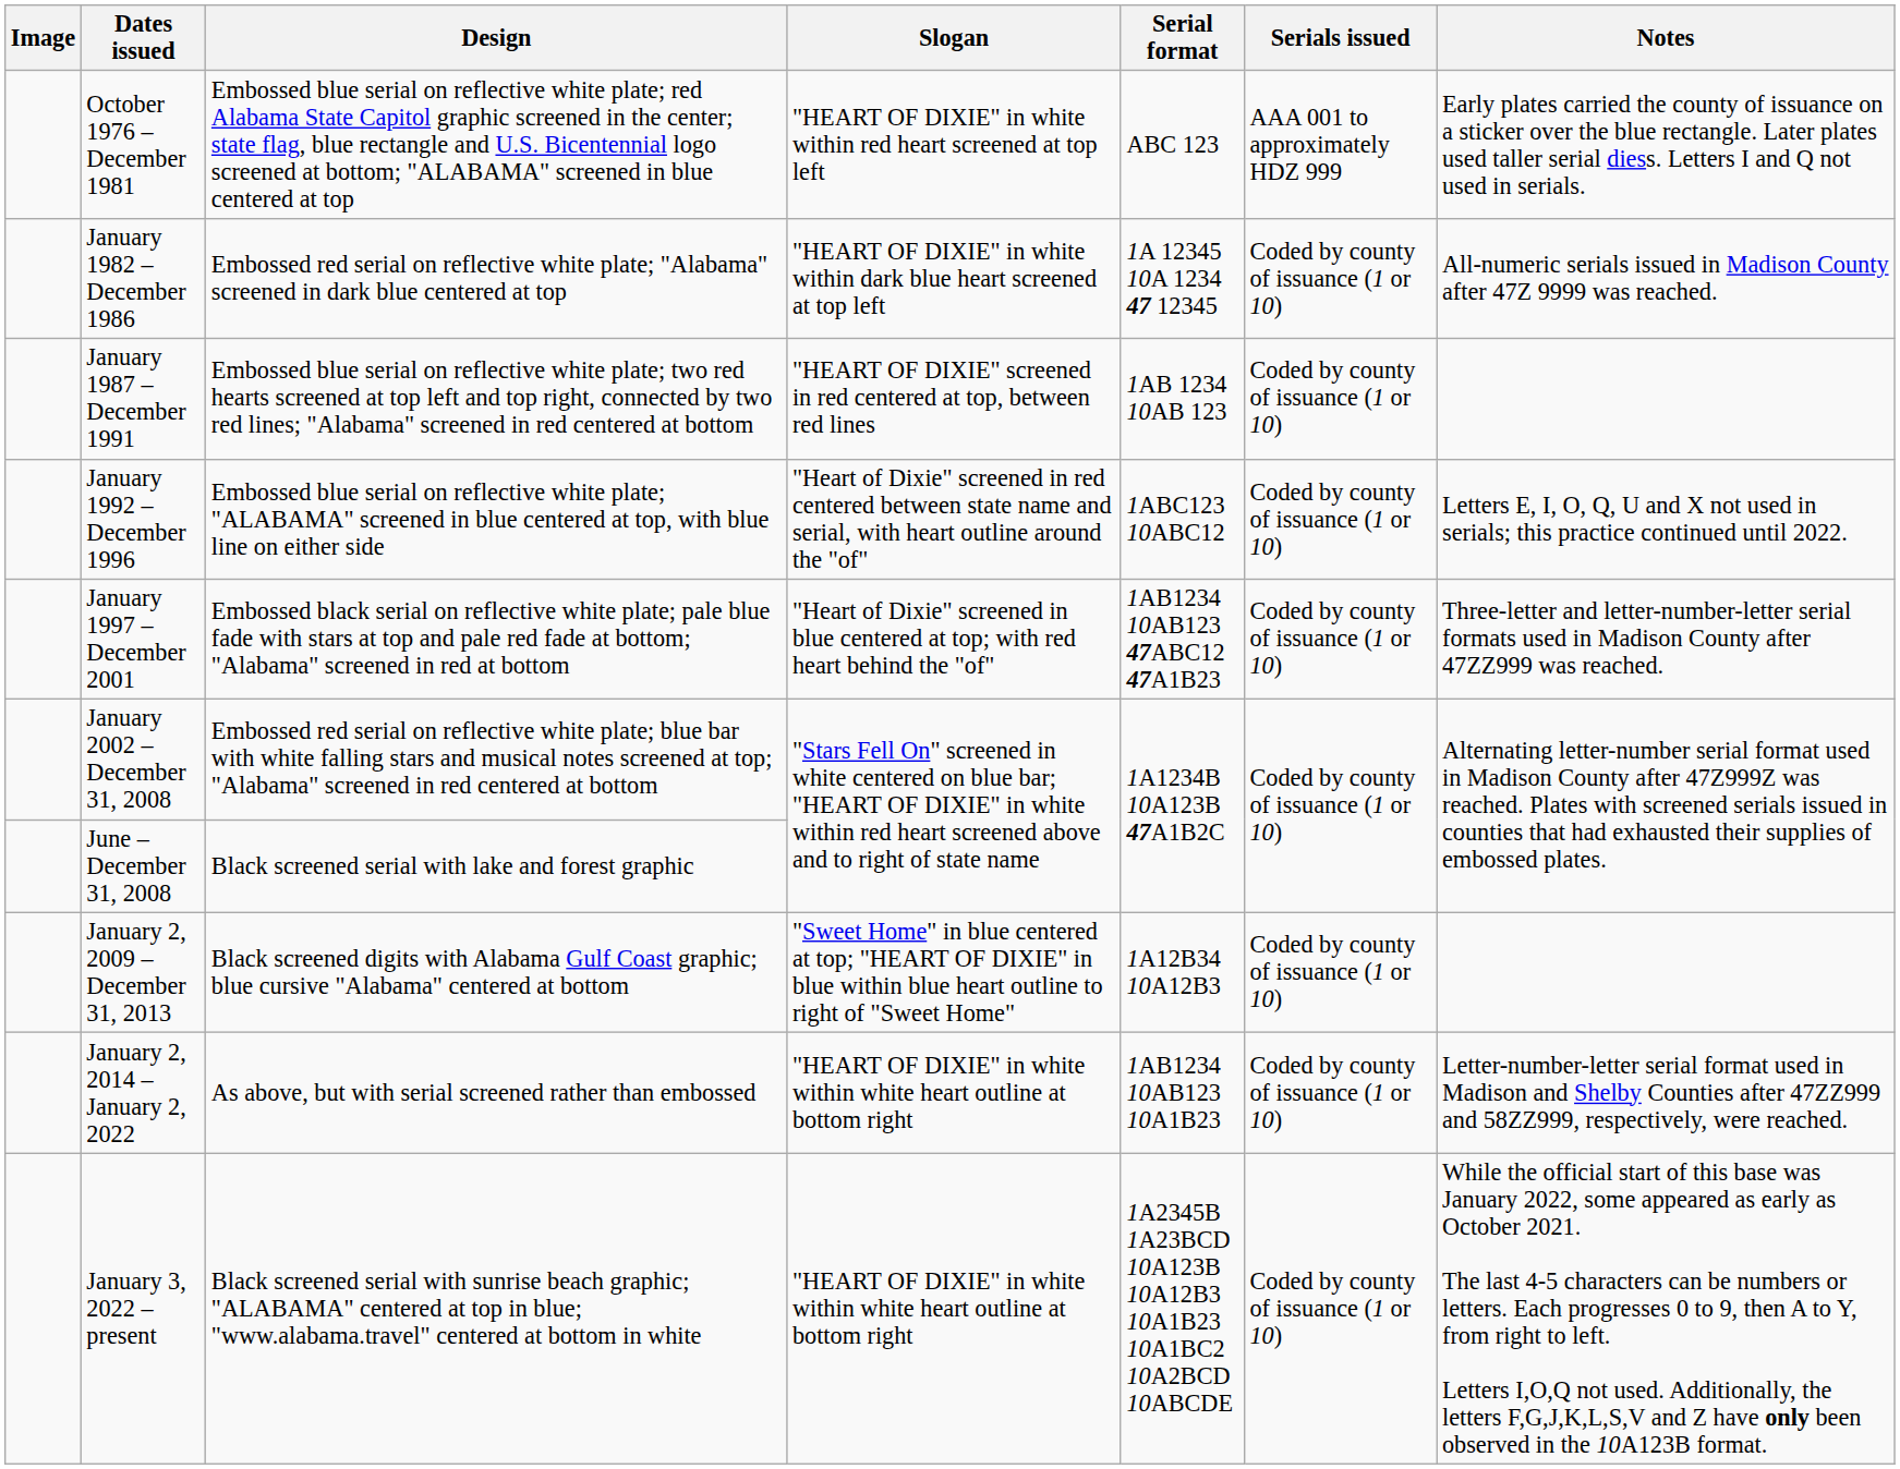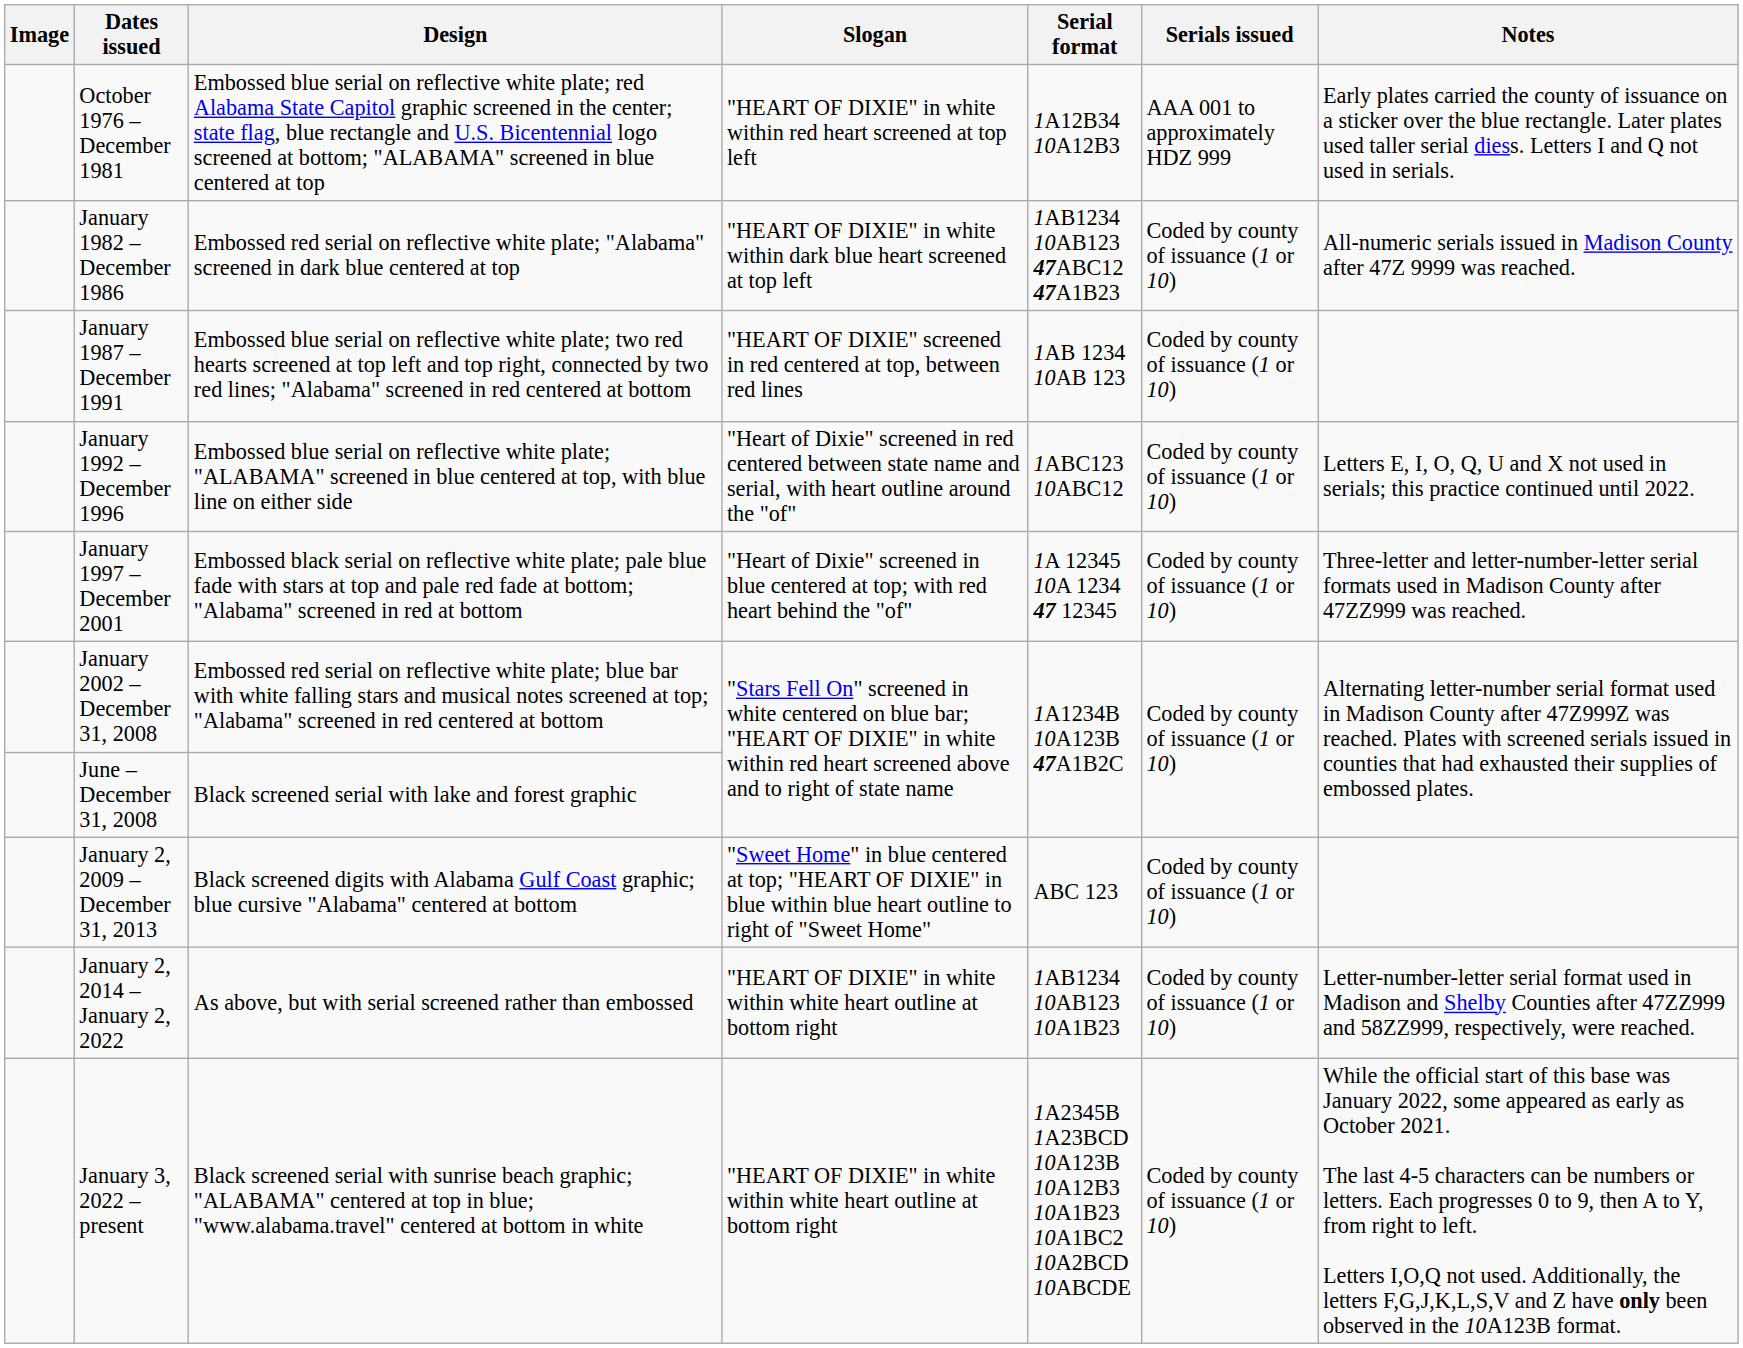October 1976 – December 1981 | Serial format: ABC 123 -> 1A12B34 10A12B3
January 1982 – December 1986 | Serial format: 1A 12345 10A 1234 47 12345 -> 1AB1234 10AB123 47ABC12 47A1B23
January 1997 – December 2001 | Serial format: 1AB1234 10AB123 47ABC12 47A1B23 -> 1A 12345 10A 1234 47 12345
January 2, 2009 – December 31, 2013 | Serial format: 1A12B34 10A12B3 -> ABC 123
